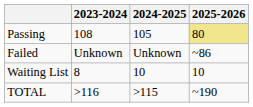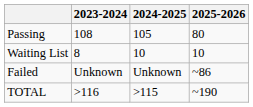Passing | 2025-2026: khaki background -> no background
rows swapped: Waiting List <-> Failed
